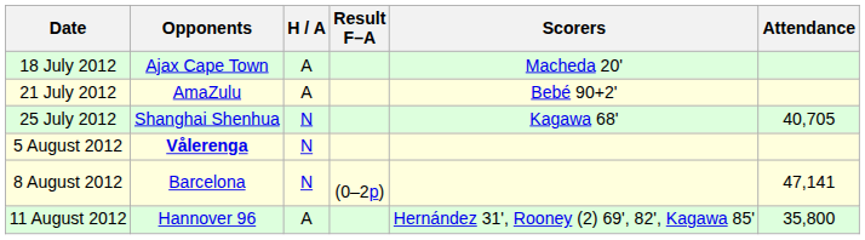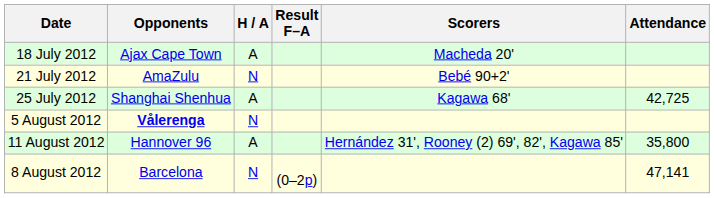21 July 2012 | H / A: A -> N
25 July 2012 | H / A: N -> A
25 July 2012 | Attendance: 40,705 -> 42,725
rows swapped: 8 August 2012 <-> 11 August 2012
